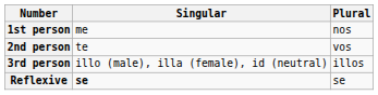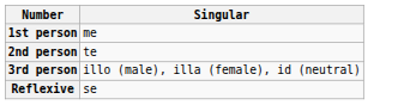- column: Plural | nos | vos | illos | se
Reflexive | Singular: bold -> normal
